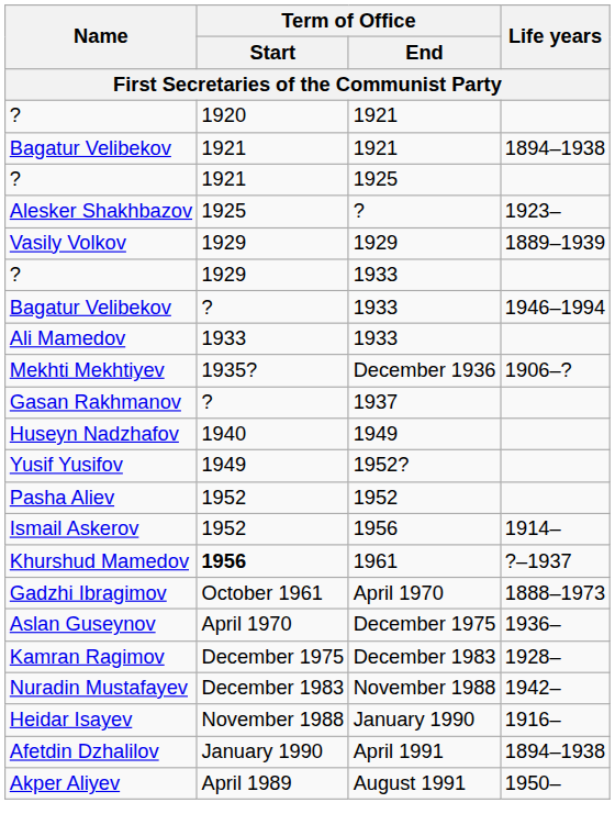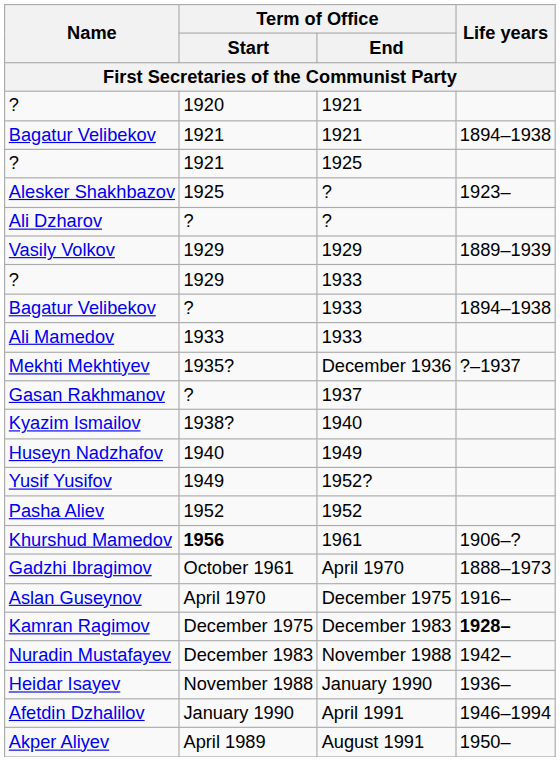+ row: Ali Dzharov | ? | ?
Bagatur Velibekov / 1933 | Life years: 1946–1994 -> 1894–1938
Mekhti Mekhtiyev | Life years: 1906–? -> ?–1937
+ row: Kyazim Ismailov | 1938? | 1940
- row: Ismail Askerov | 1952 | 1956 | 1914–
Khurshud Mamedov | Life years: ?–1937 -> 1906–?
Aslan Guseynov | Life years: 1936– -> 1916–
Kamran Ragimov | Life years: normal -> bold
Heidar Isayev | Life years: 1916– -> 1936–
Afetdin Dzhalilov | Life years: 1894–1938 -> 1946–1994
